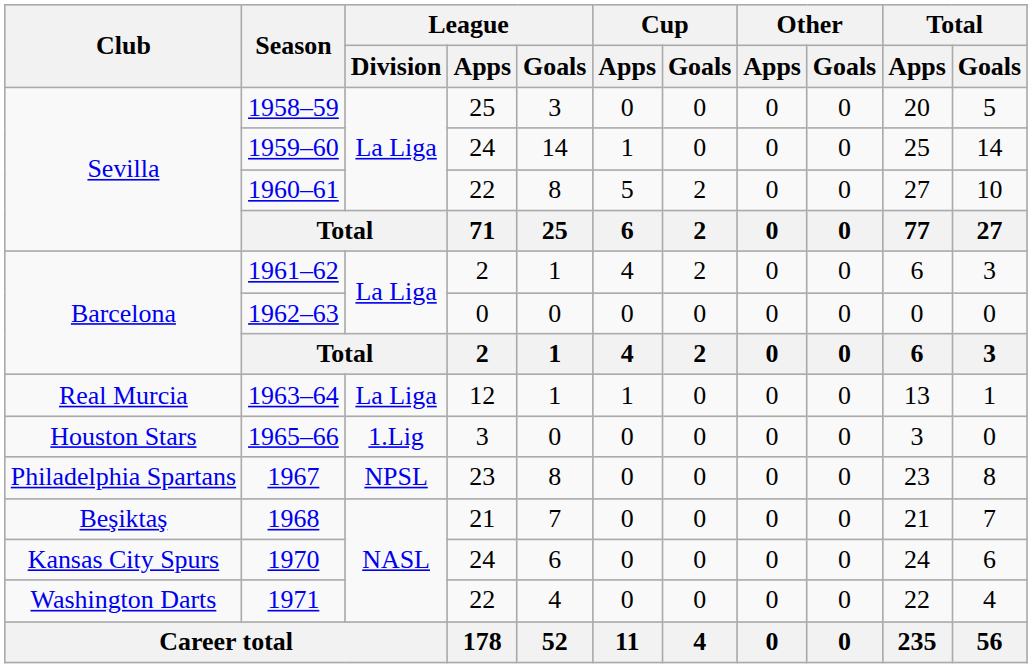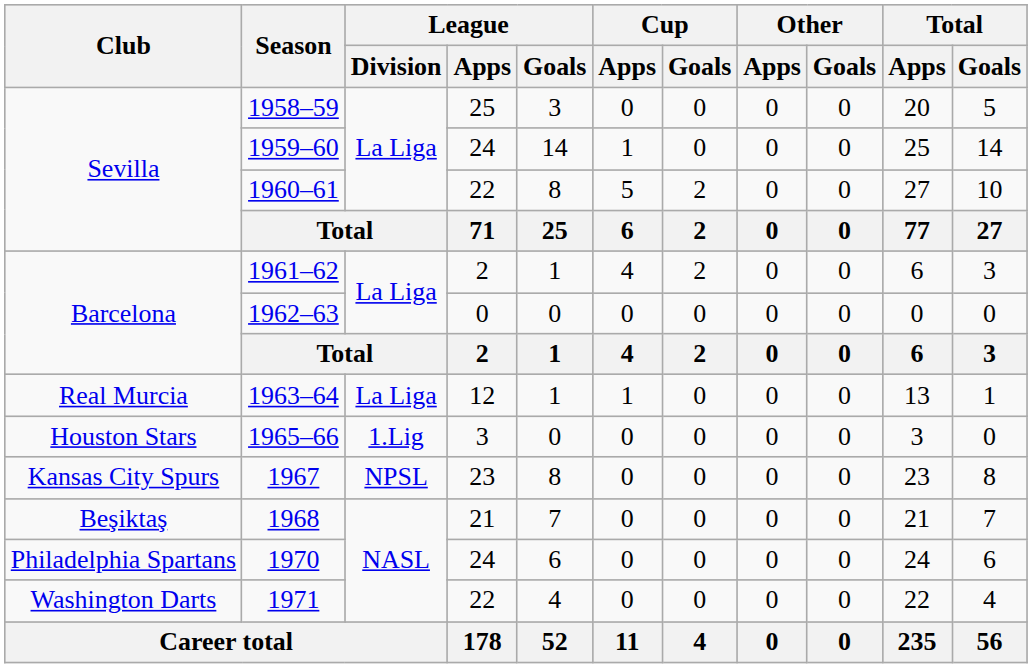1967 | Club: Philadelphia Spartans -> Kansas City Spurs
1970 | Club: Kansas City Spurs -> Philadelphia Spartans
